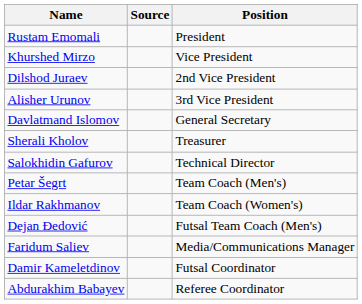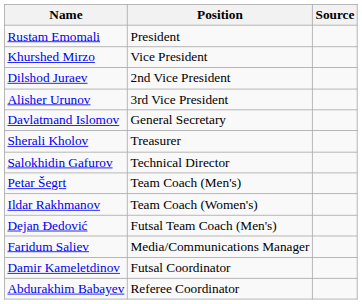columns swapped: Position <-> Source
